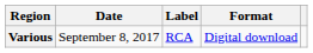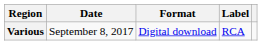columns swapped: Format <-> Label
